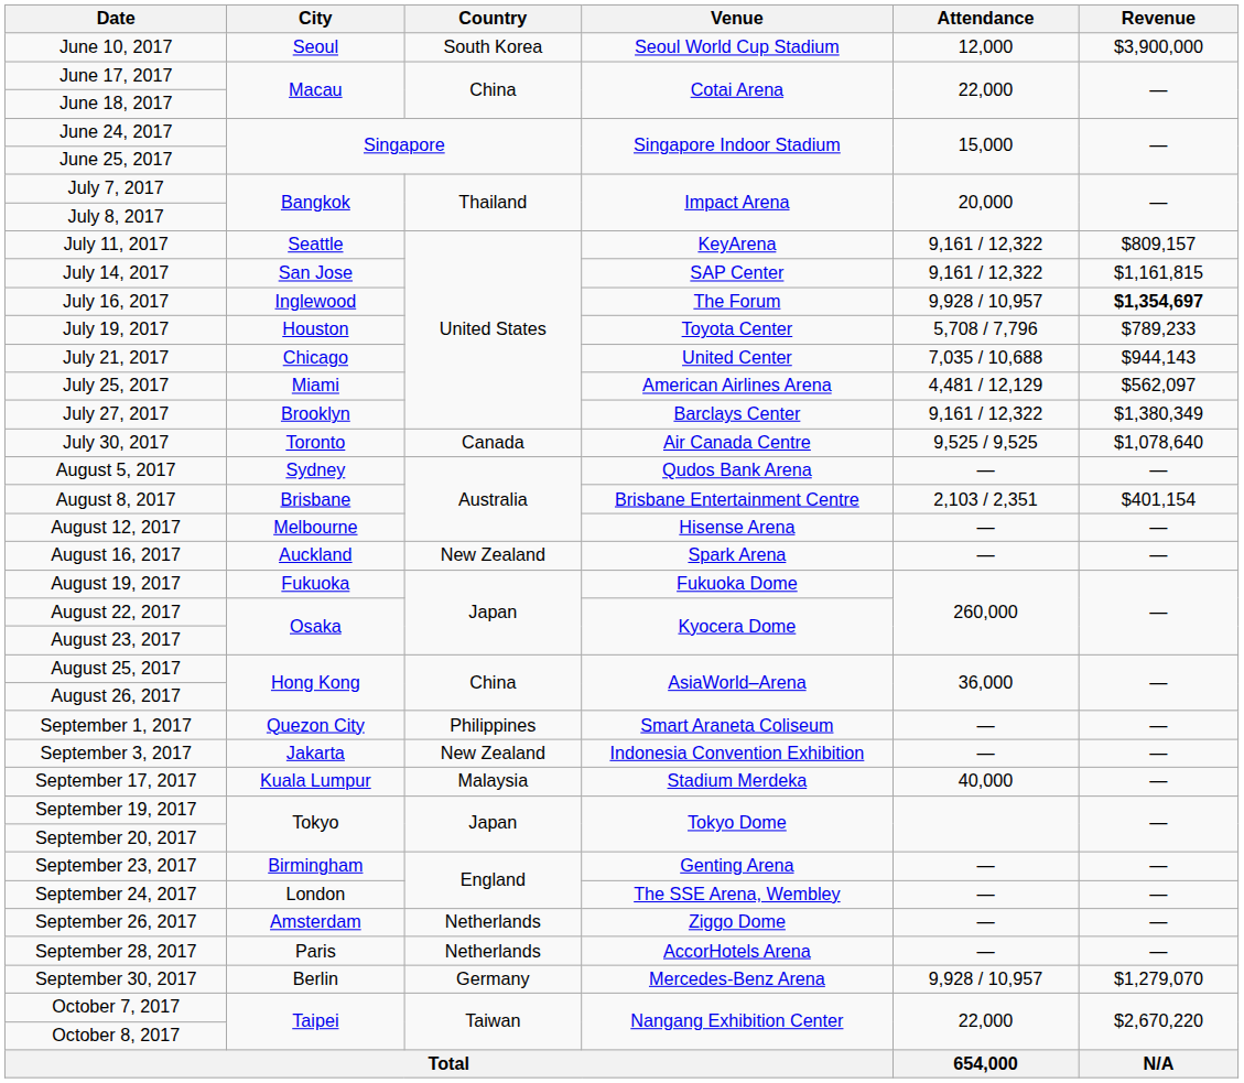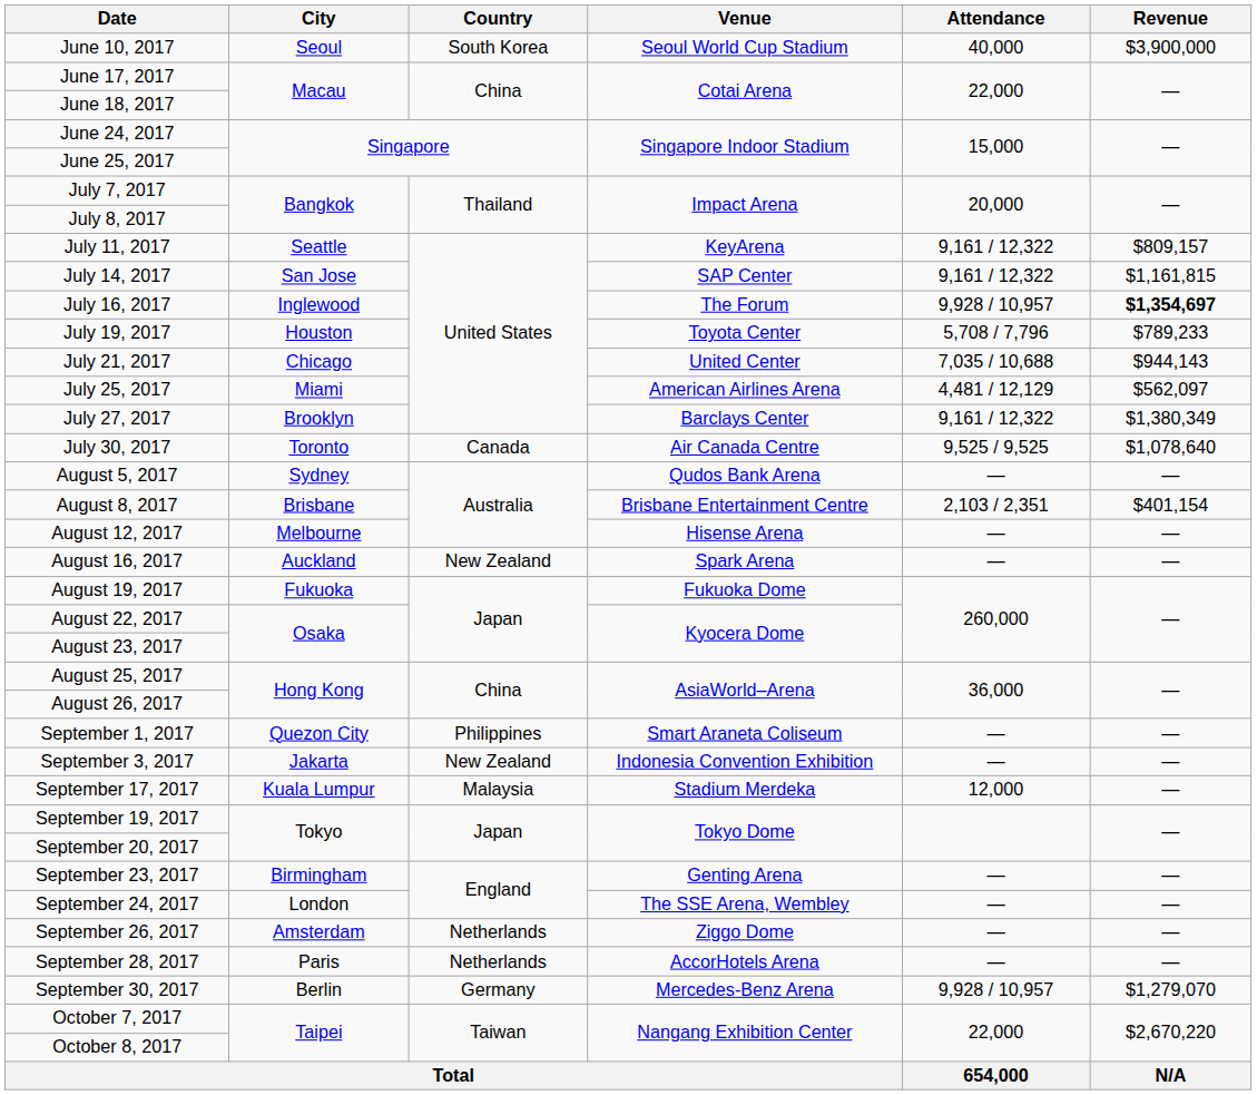June 10, 2017 | Attendance: 12,000 -> 40,000
September 17, 2017 | Attendance: 40,000 -> 12,000
